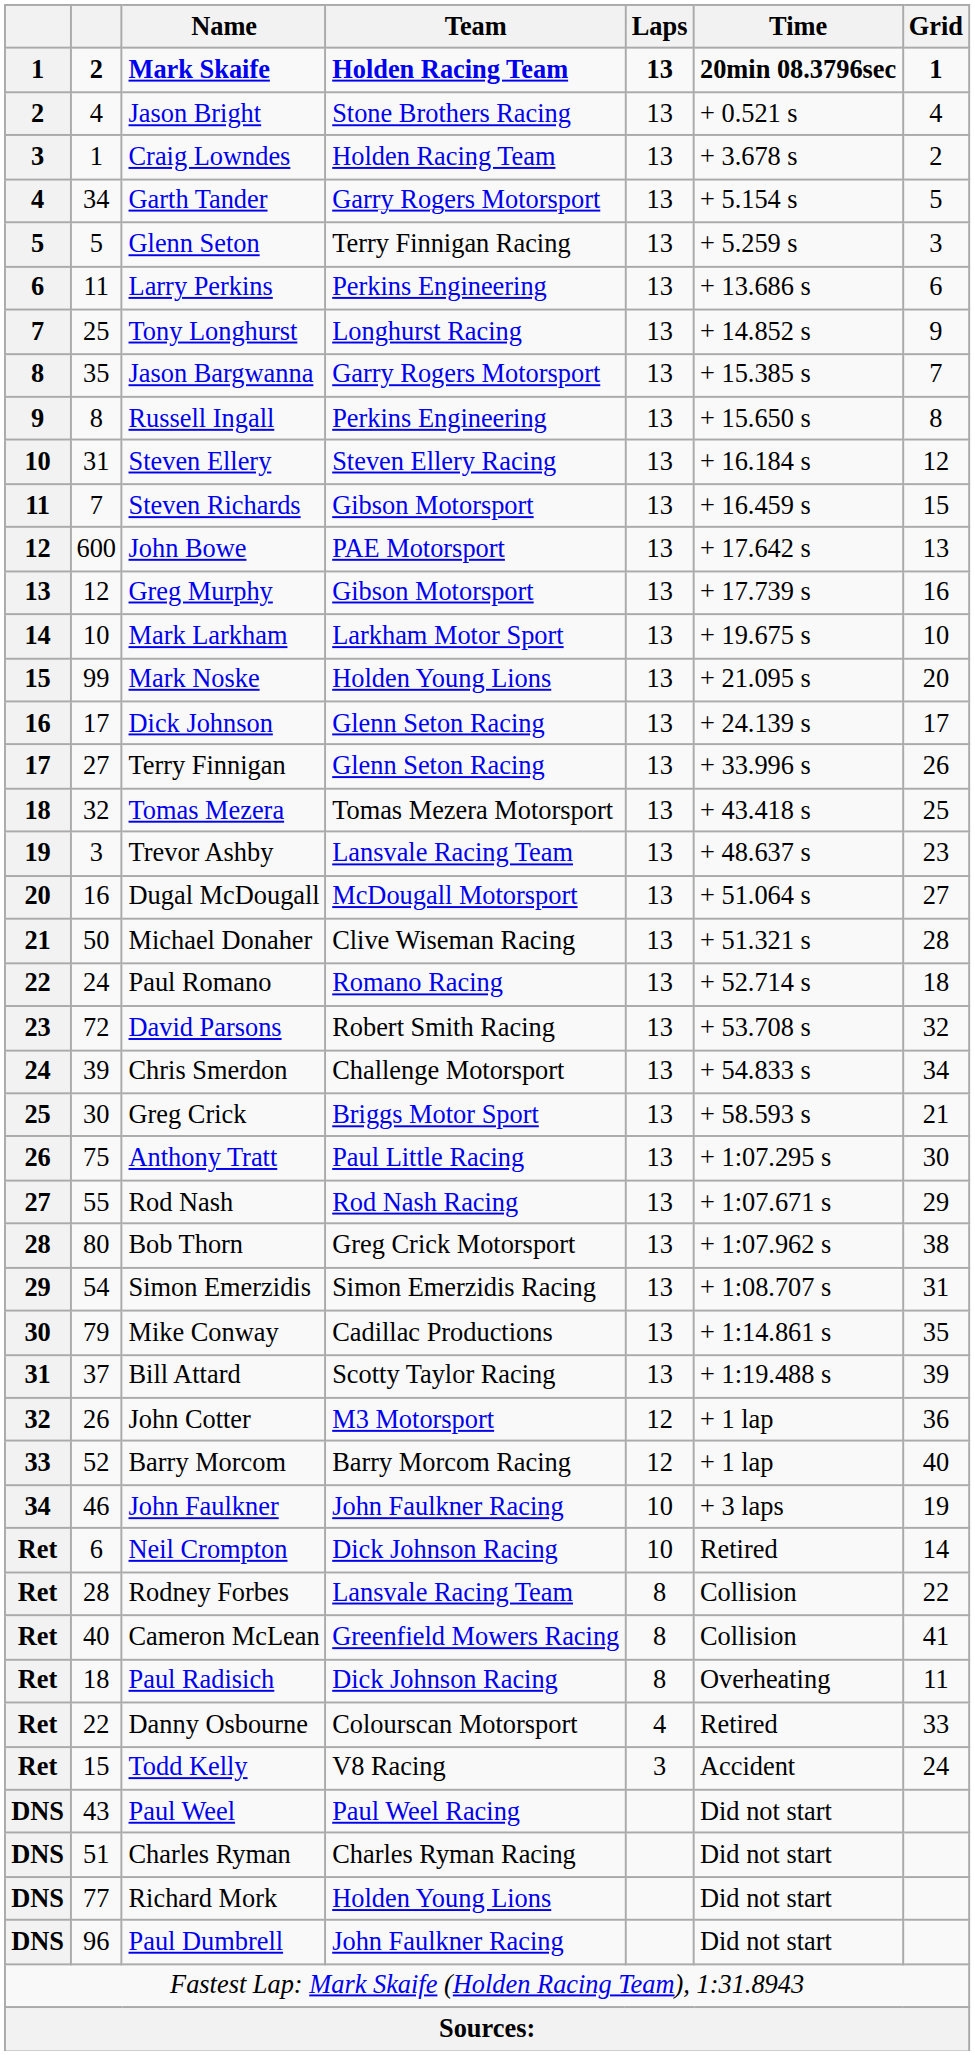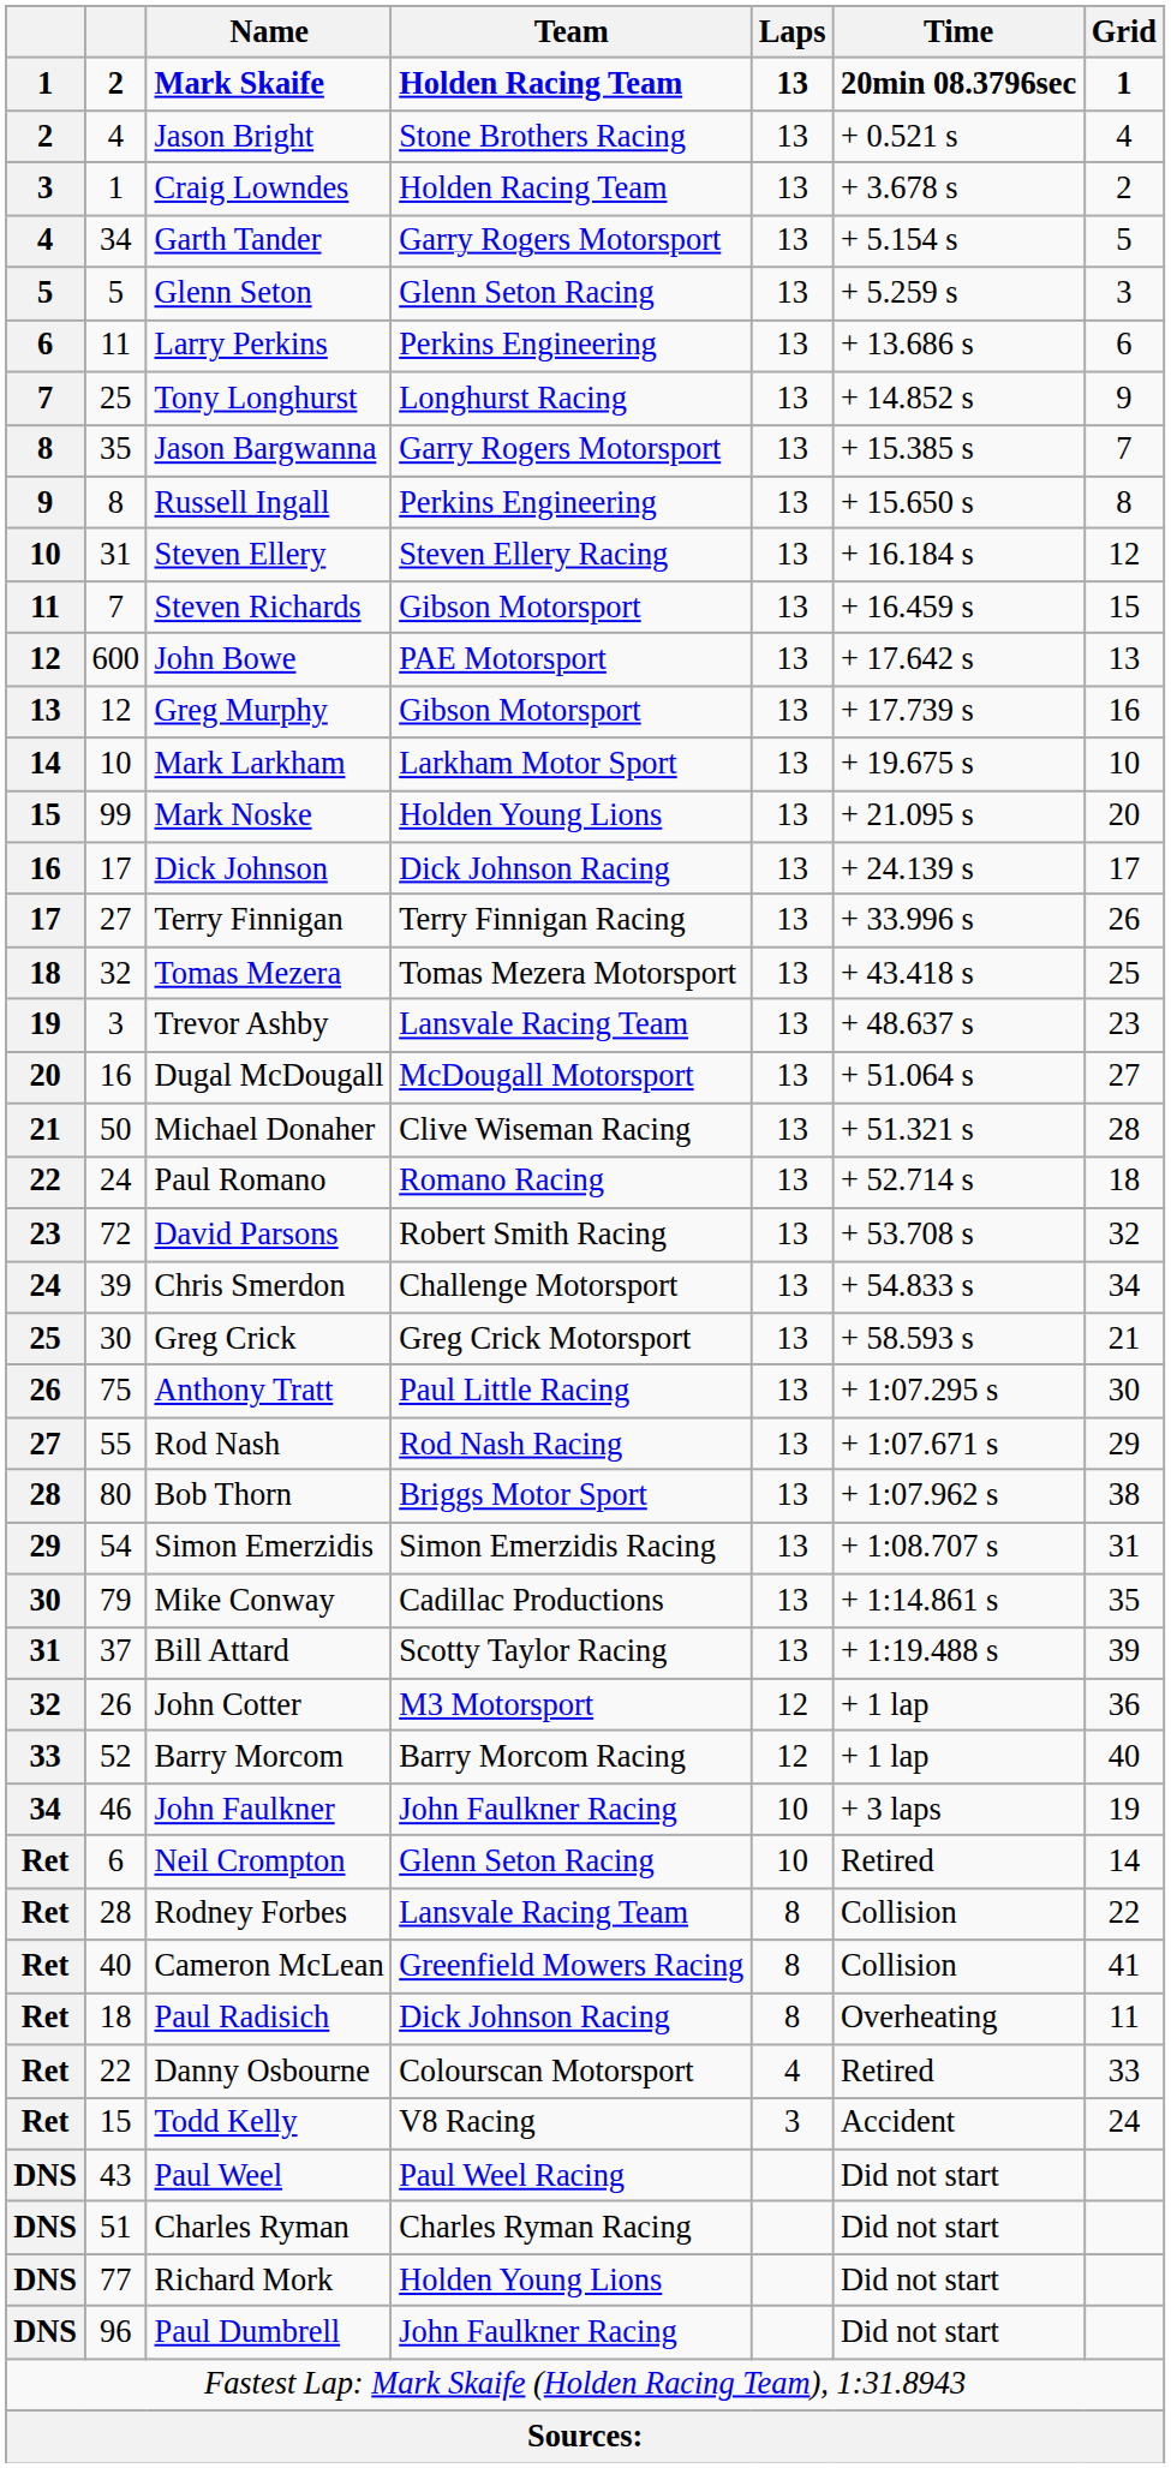Glenn Seton | Team: Terry Finnigan Racing -> Glenn Seton Racing
Dick Johnson | Team: Glenn Seton Racing -> Dick Johnson Racing
Terry Finnigan | Team: Glenn Seton Racing -> Terry Finnigan Racing
Greg Crick | Team: Briggs Motor Sport -> Greg Crick Motorsport
Bob Thorn | Team: Greg Crick Motorsport -> Briggs Motor Sport
Neil Crompton | Team: Dick Johnson Racing -> Glenn Seton Racing
